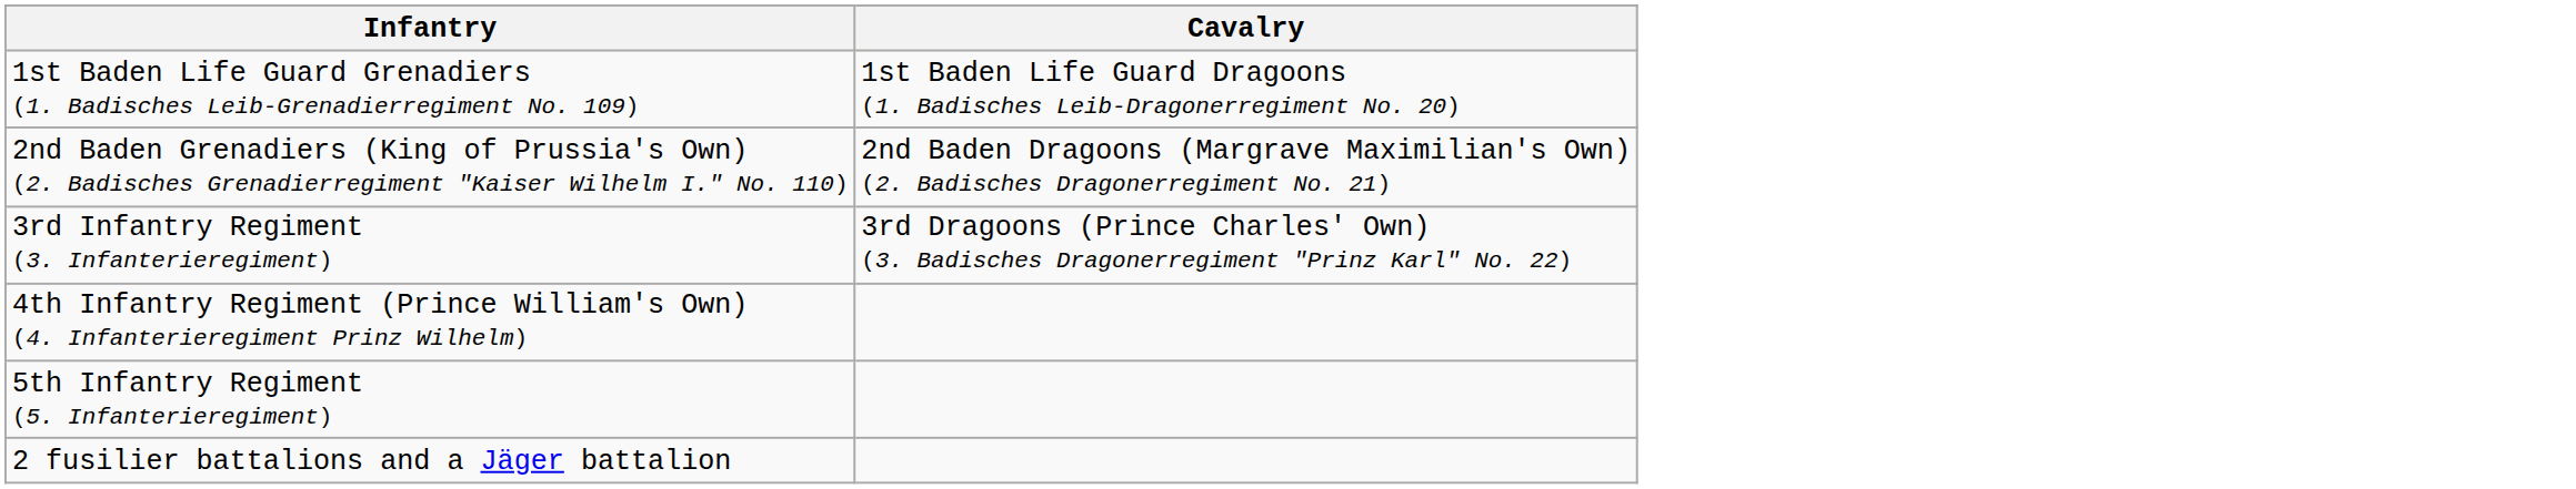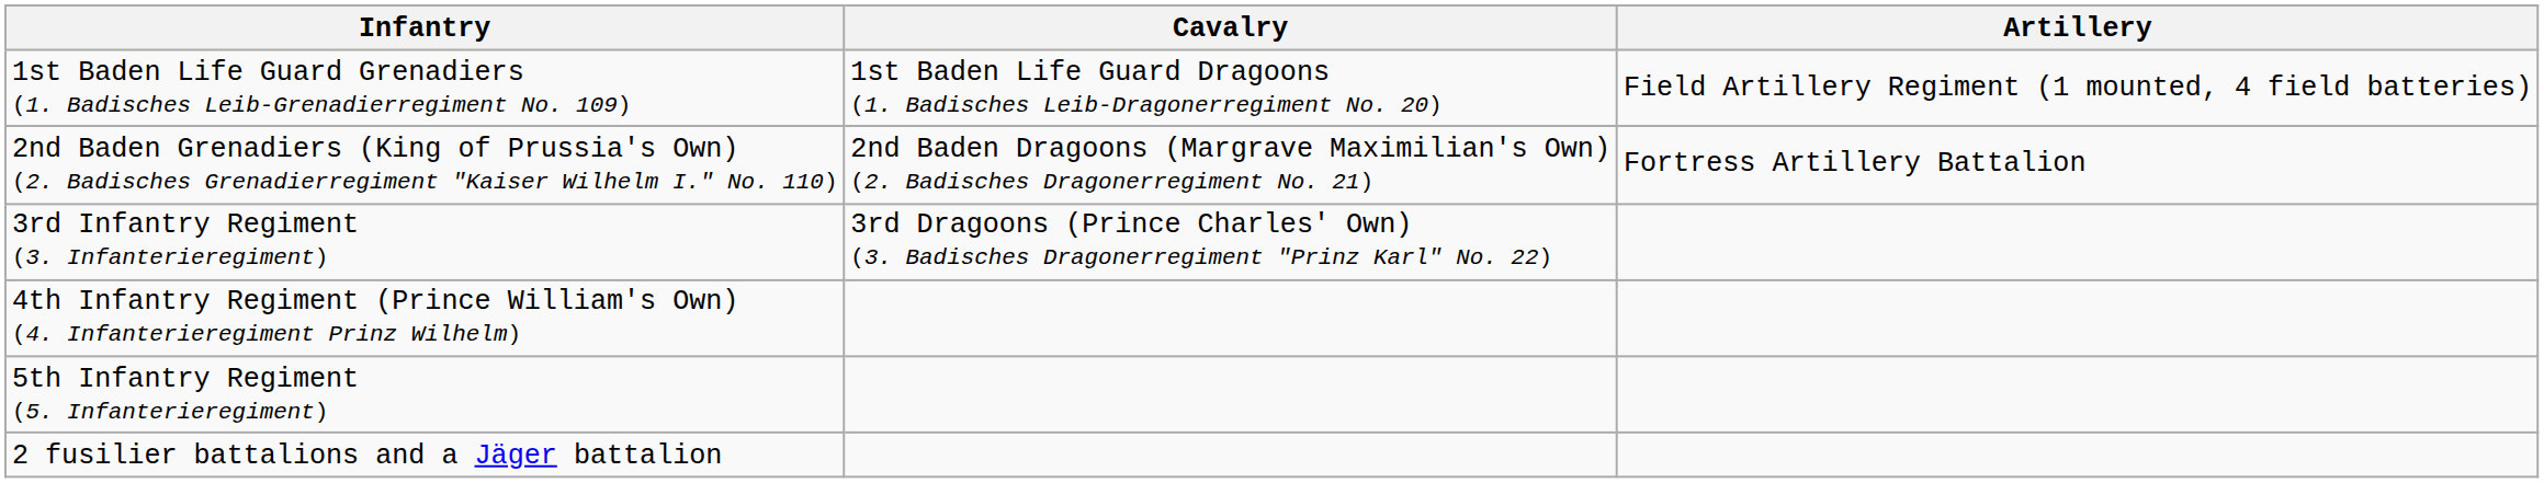+ column: Artillery | Field Artillery Regiment (1 mounted, 4 field batteries) | Fortress Artillery Battalion
